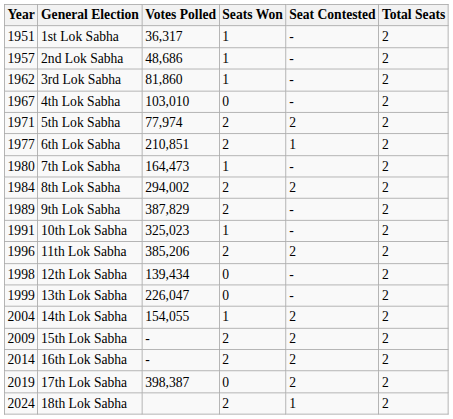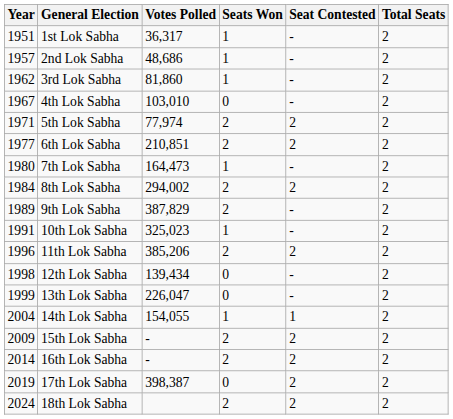6th Lok Sabha | Seat Contested: 1 -> 2
14th Lok Sabha | Seat Contested: 2 -> 1
18th Lok Sabha | Seat Contested: 1 -> 2
